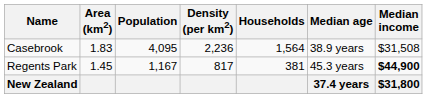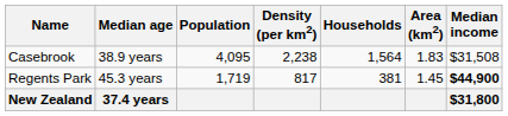columns swapped: Area (km2) <-> Median age
Casebrook | Density (per km2): 2,236 -> 2,238
Regents Park | Population: 1,167 -> 1,719
